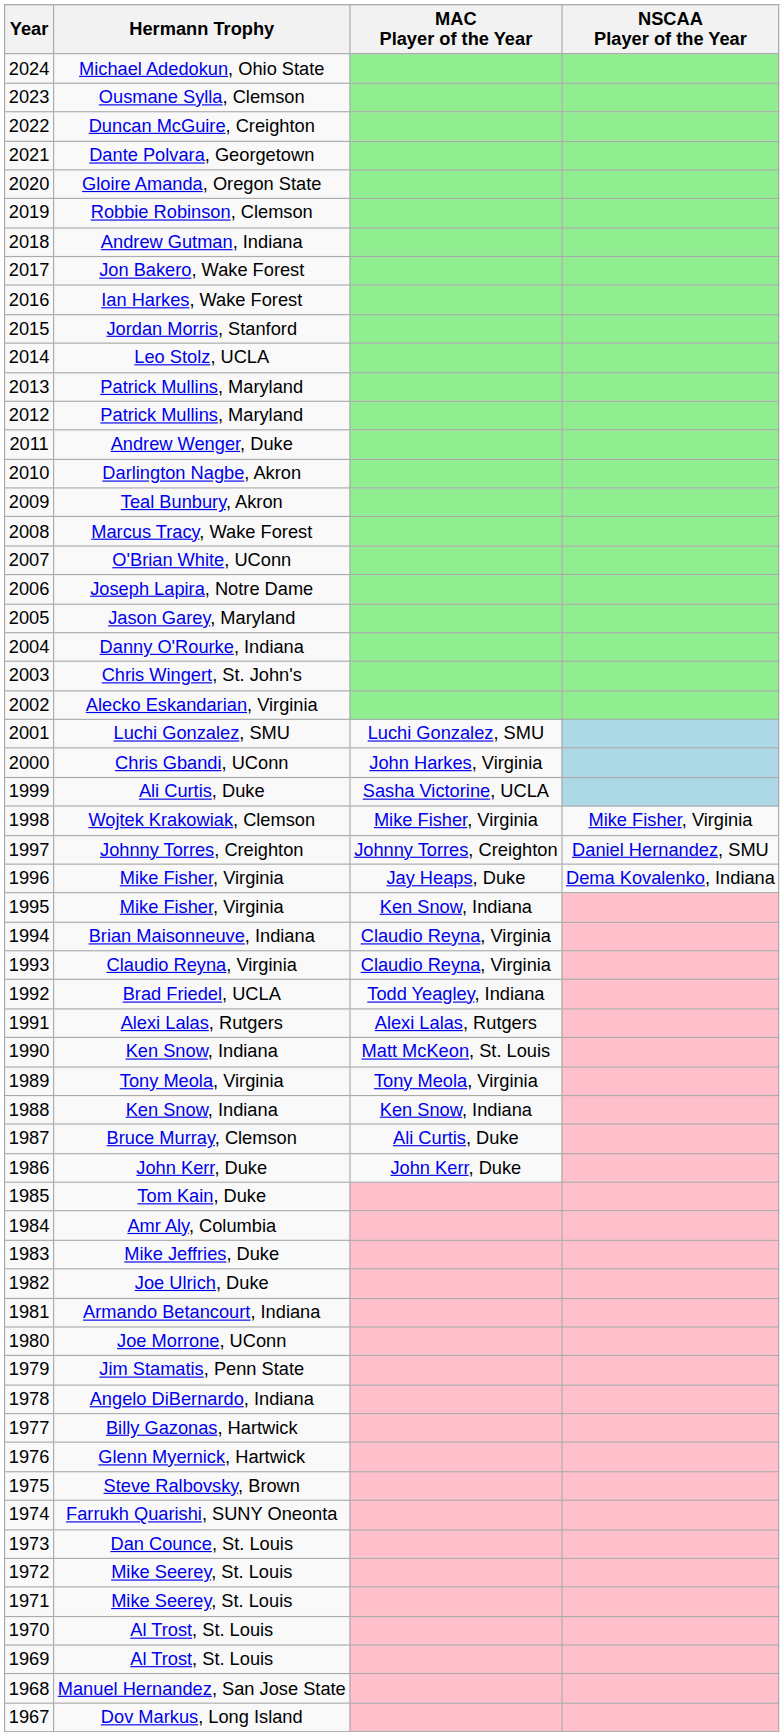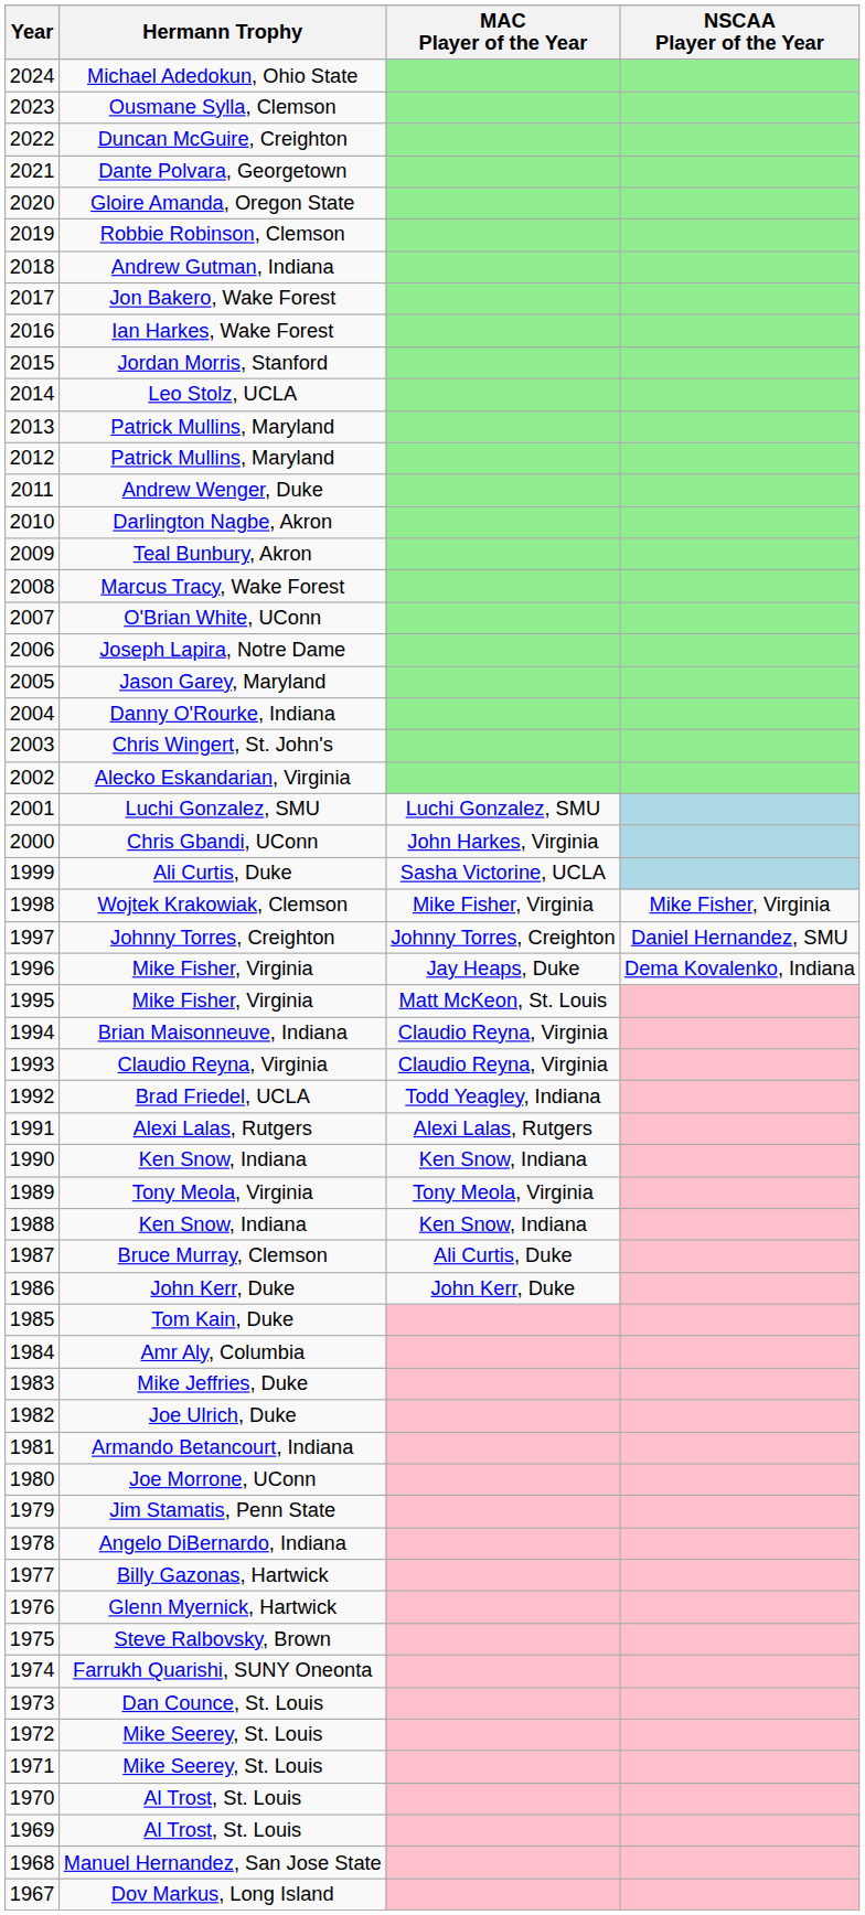1995 / Mike Fisher, Virginia | MAC Player of the Year: Ken Snow, Indiana -> Matt McKeon, St. Louis
1990 / Ken Snow, Indiana | MAC Player of the Year: Matt McKeon, St. Louis -> Ken Snow, Indiana
